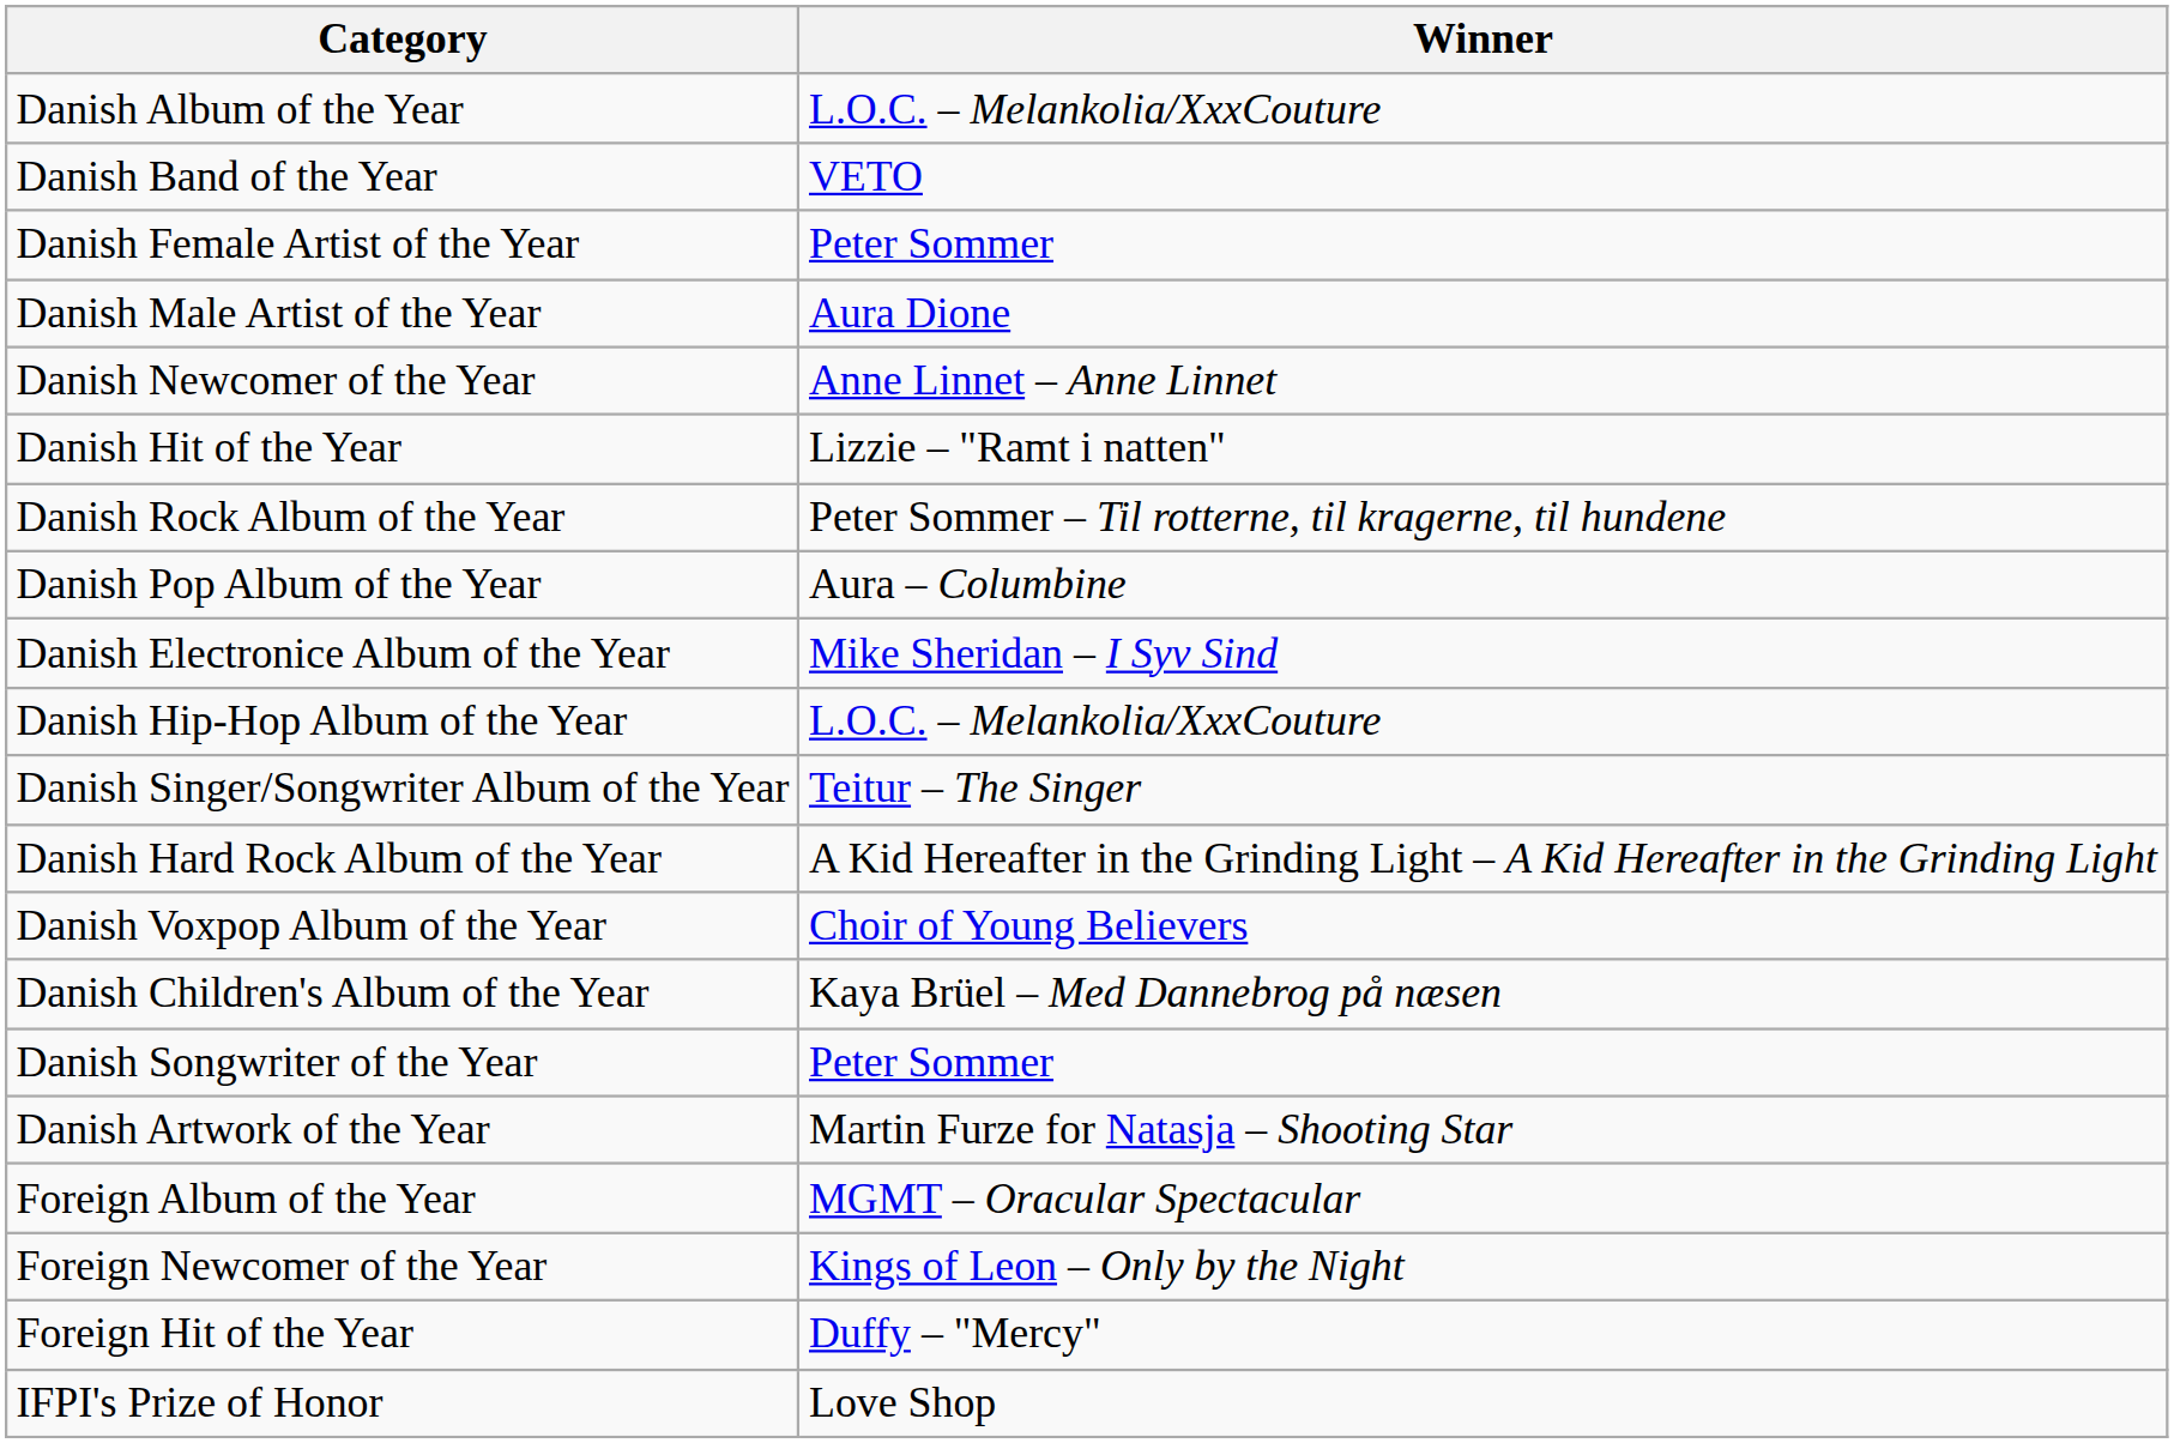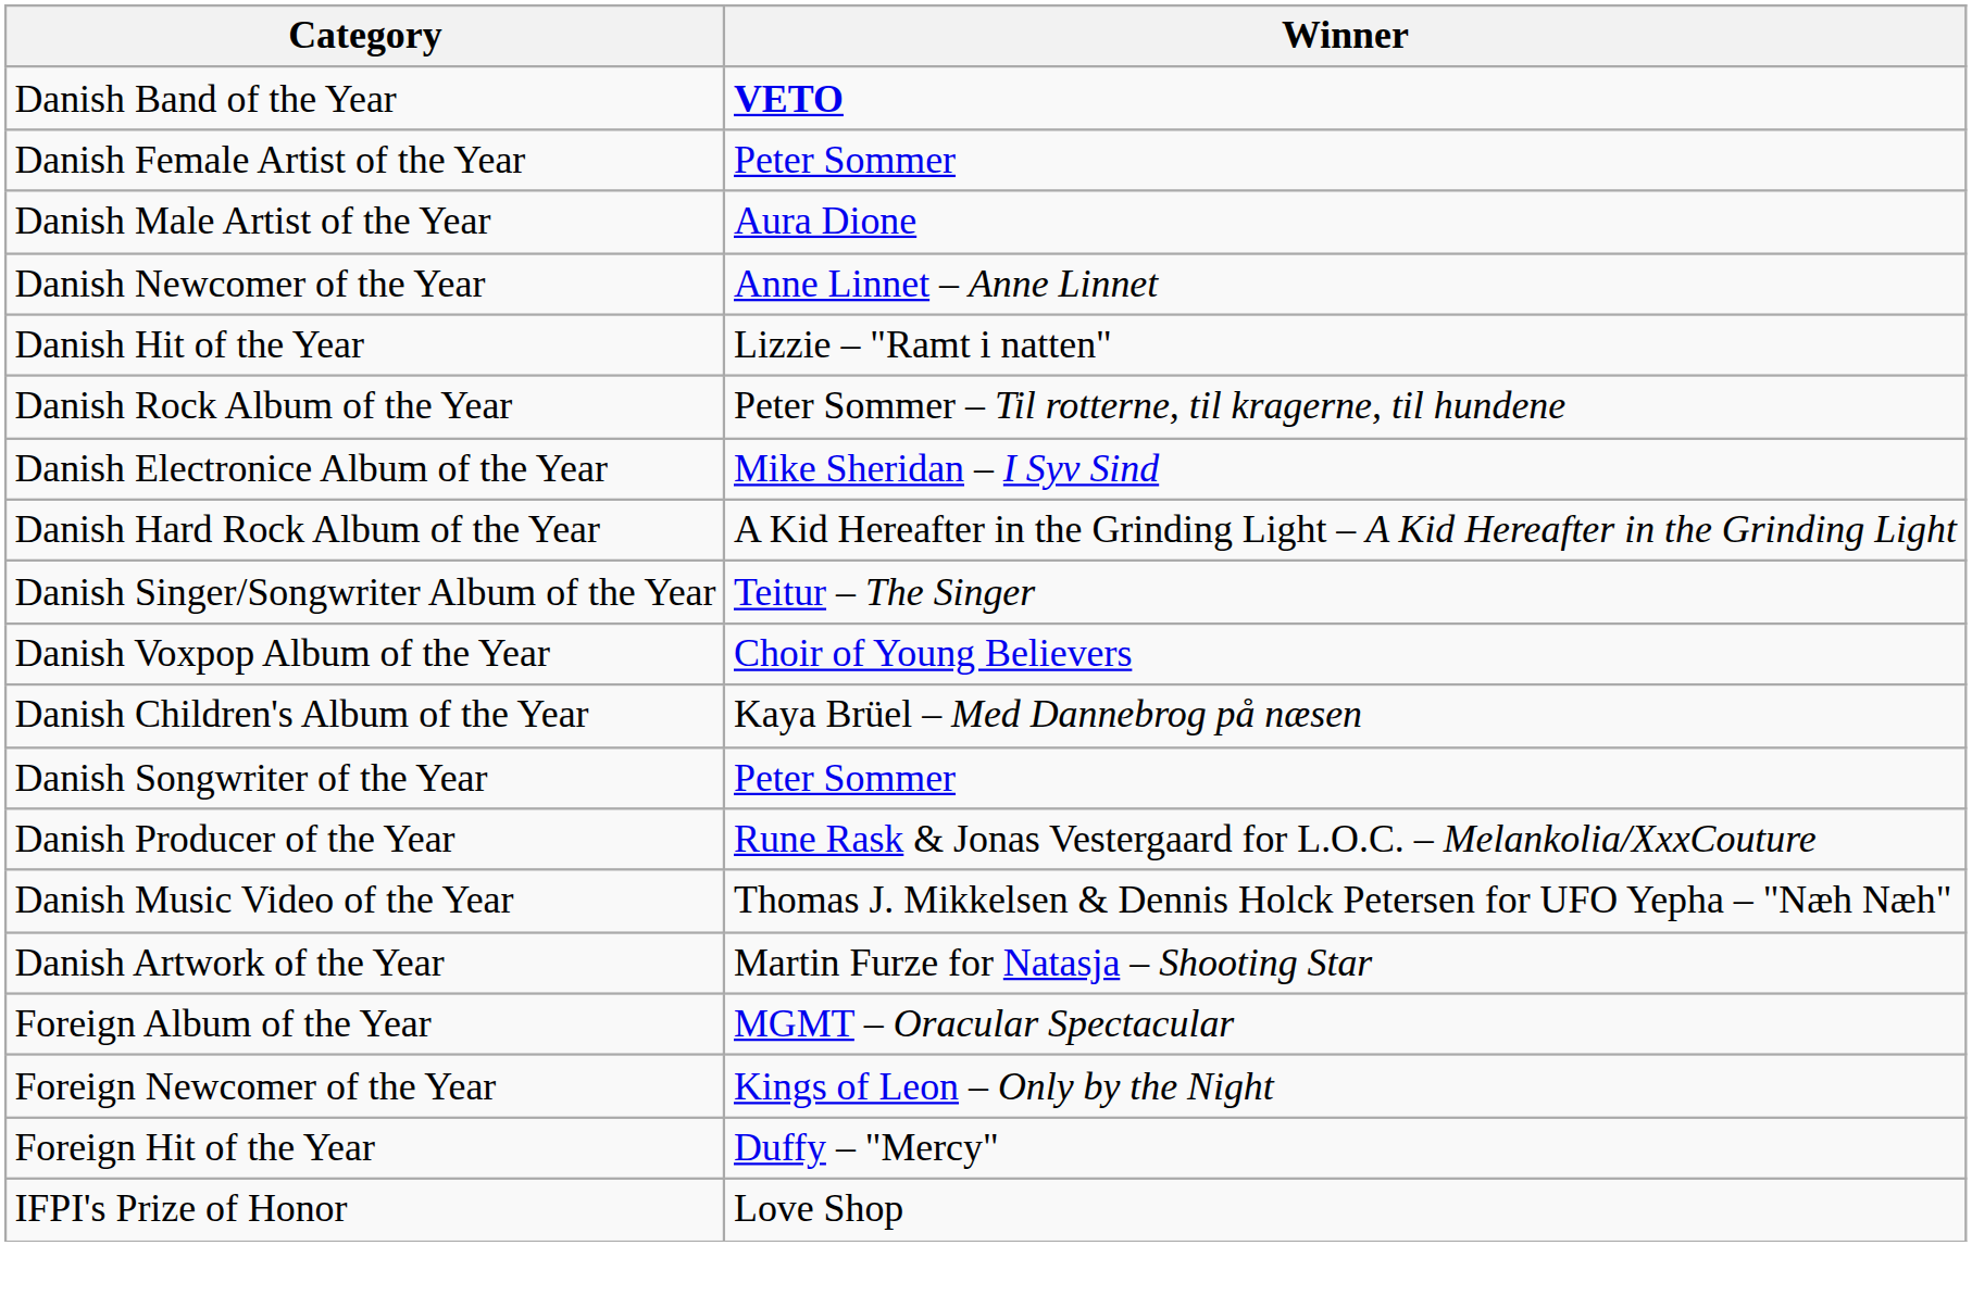- row: Danish Album of the Year | L.O.C. – Melankolia/XxxCouture
Danish Band of the Year | Winner: normal -> bold
- row: Danish Pop Album of the Year | Aura – Columbine
- row: Danish Hip-Hop Album of the Year | L.O.C. – Melankolia/XxxCouture
rows swapped: Danish Hard Rock Album of the Year <-> Danish Singer/Songwriter Album of the Year
+ row: Danish Producer of the Year | Rune Rask & Jonas Vestergaard for L.O.C. – Melankolia/XxxCouture
+ row: Danish Music Video of the Year | Thomas J. Mikkelsen & Dennis Holck Petersen for UFO Yepha – "Næh Næh"
